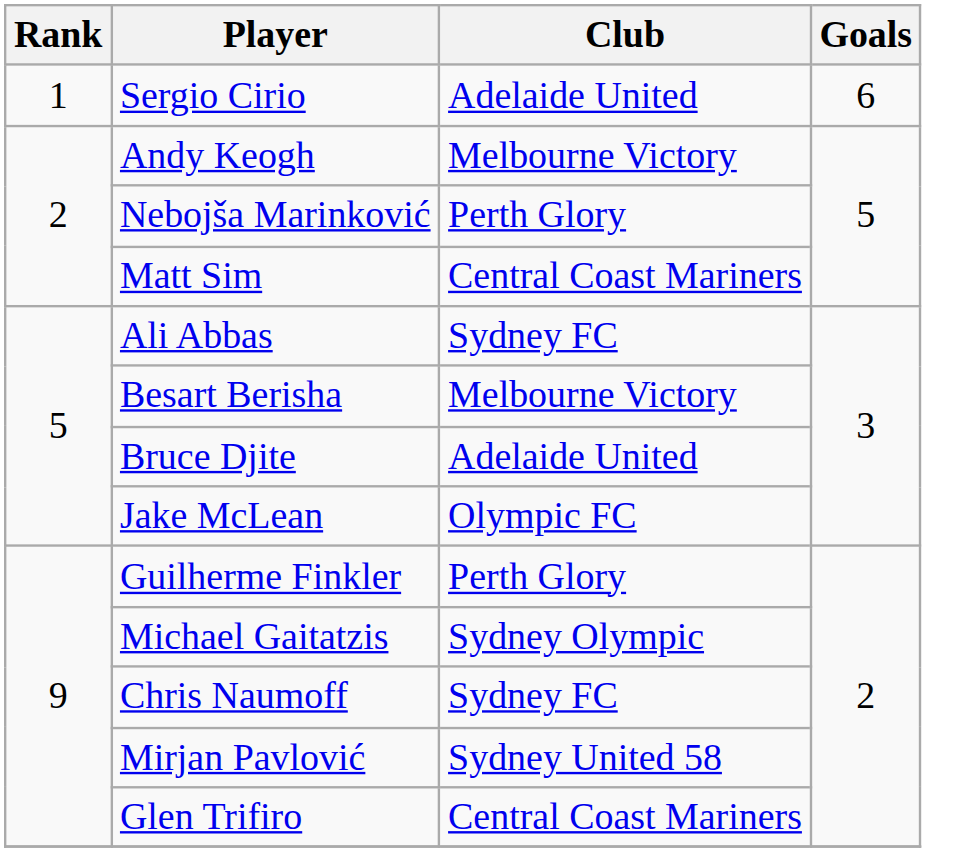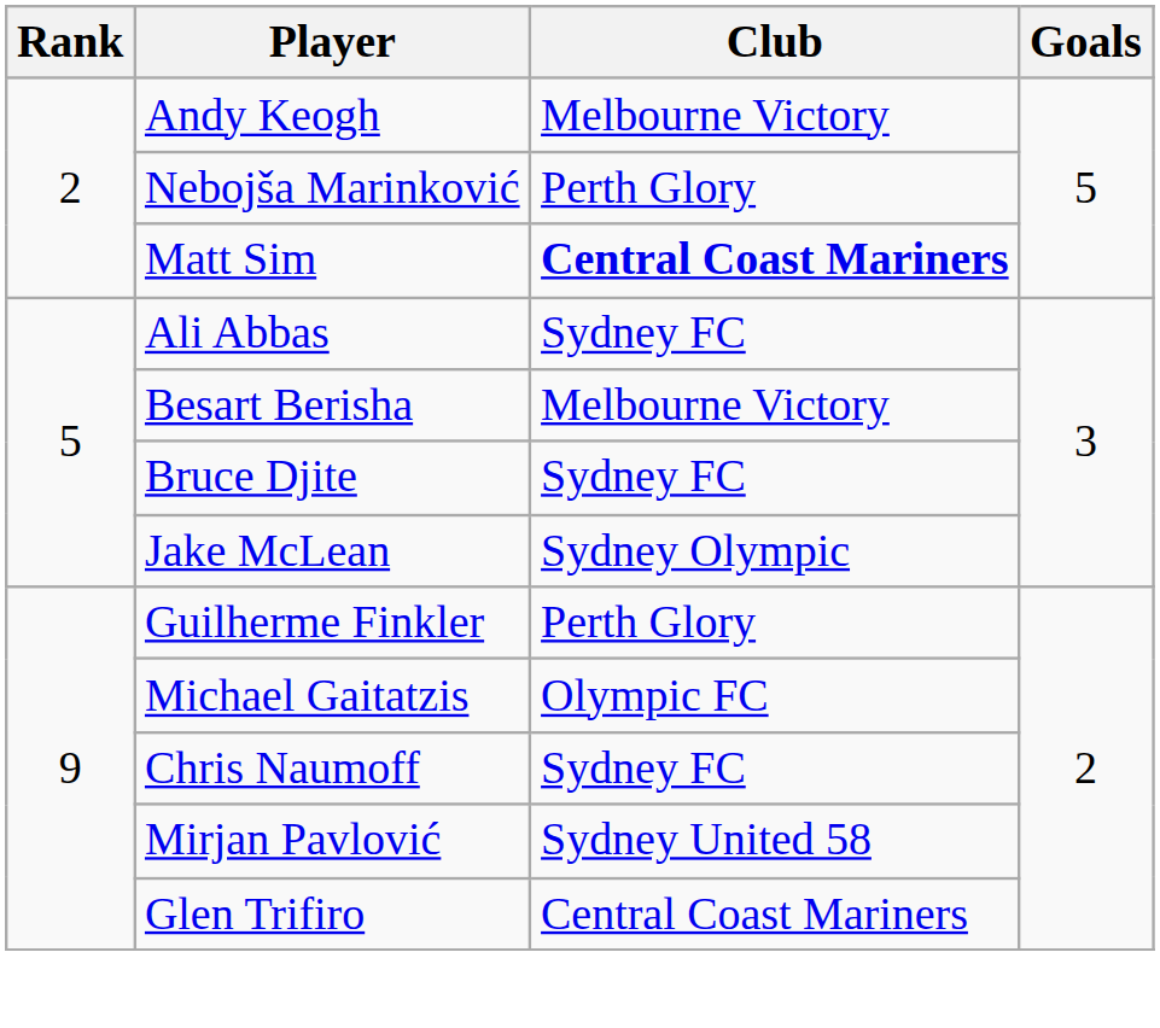- row: 1 | Sergio Cirio | Adelaide United | 6
Matt Sim | Club: normal -> bold
Bruce Djite | Club: Adelaide United -> Sydney FC
Jake McLean | Club: Olympic FC -> Sydney Olympic
Michael Gaitatzis | Club: Sydney Olympic -> Olympic FC
